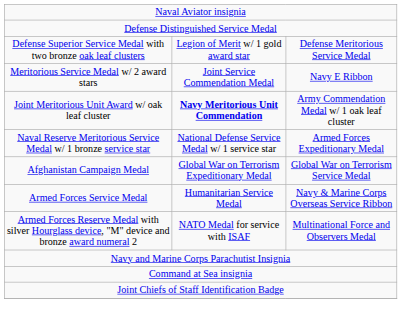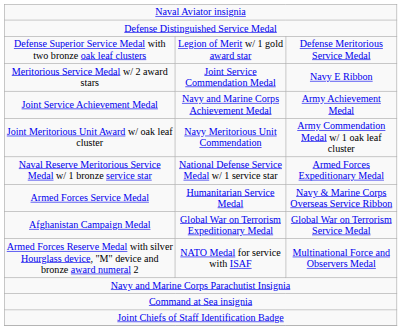+ row: Joint Service Achievement Medal | Navy and Marine Corps Achievement Medal | Army Achievement Medal
Joint Meritorious Unit Award w/ oak leaf cluster | column 2: bold -> normal
rows swapped: Afghanistan Campaign Medal <-> Armed Forces Service Medal
